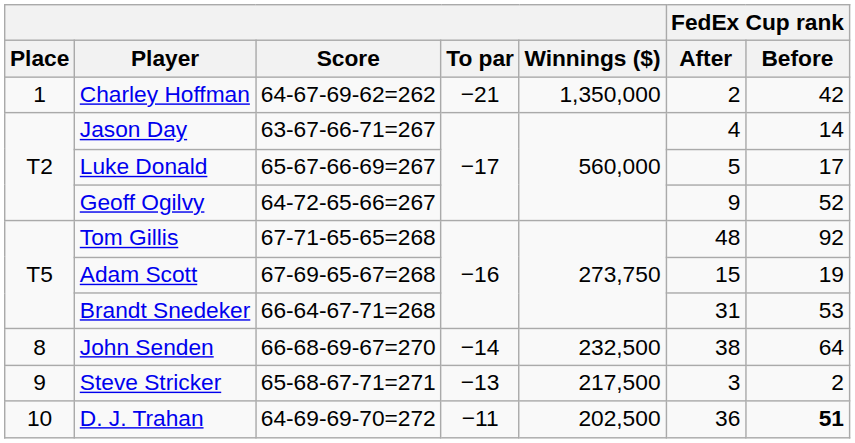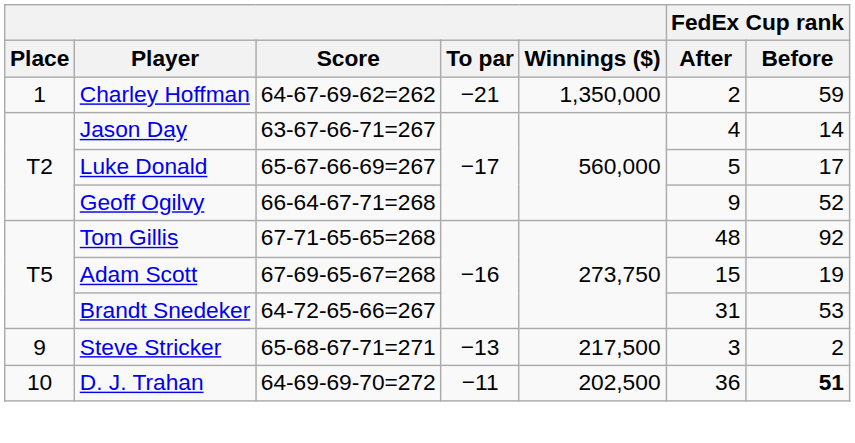Charley Hoffman | FedEx Cup rank / Before: 42 -> 59
Geoff Ogilvy | Score: 64-72-65-66=267 -> 66-64-67-71=268
Brandt Snedeker | Score: 66-64-67-71=268 -> 64-72-65-66=267
- row: 8 | John Senden | 66-68-69-67=270 | −14 | 232,500 | 38 | 64
